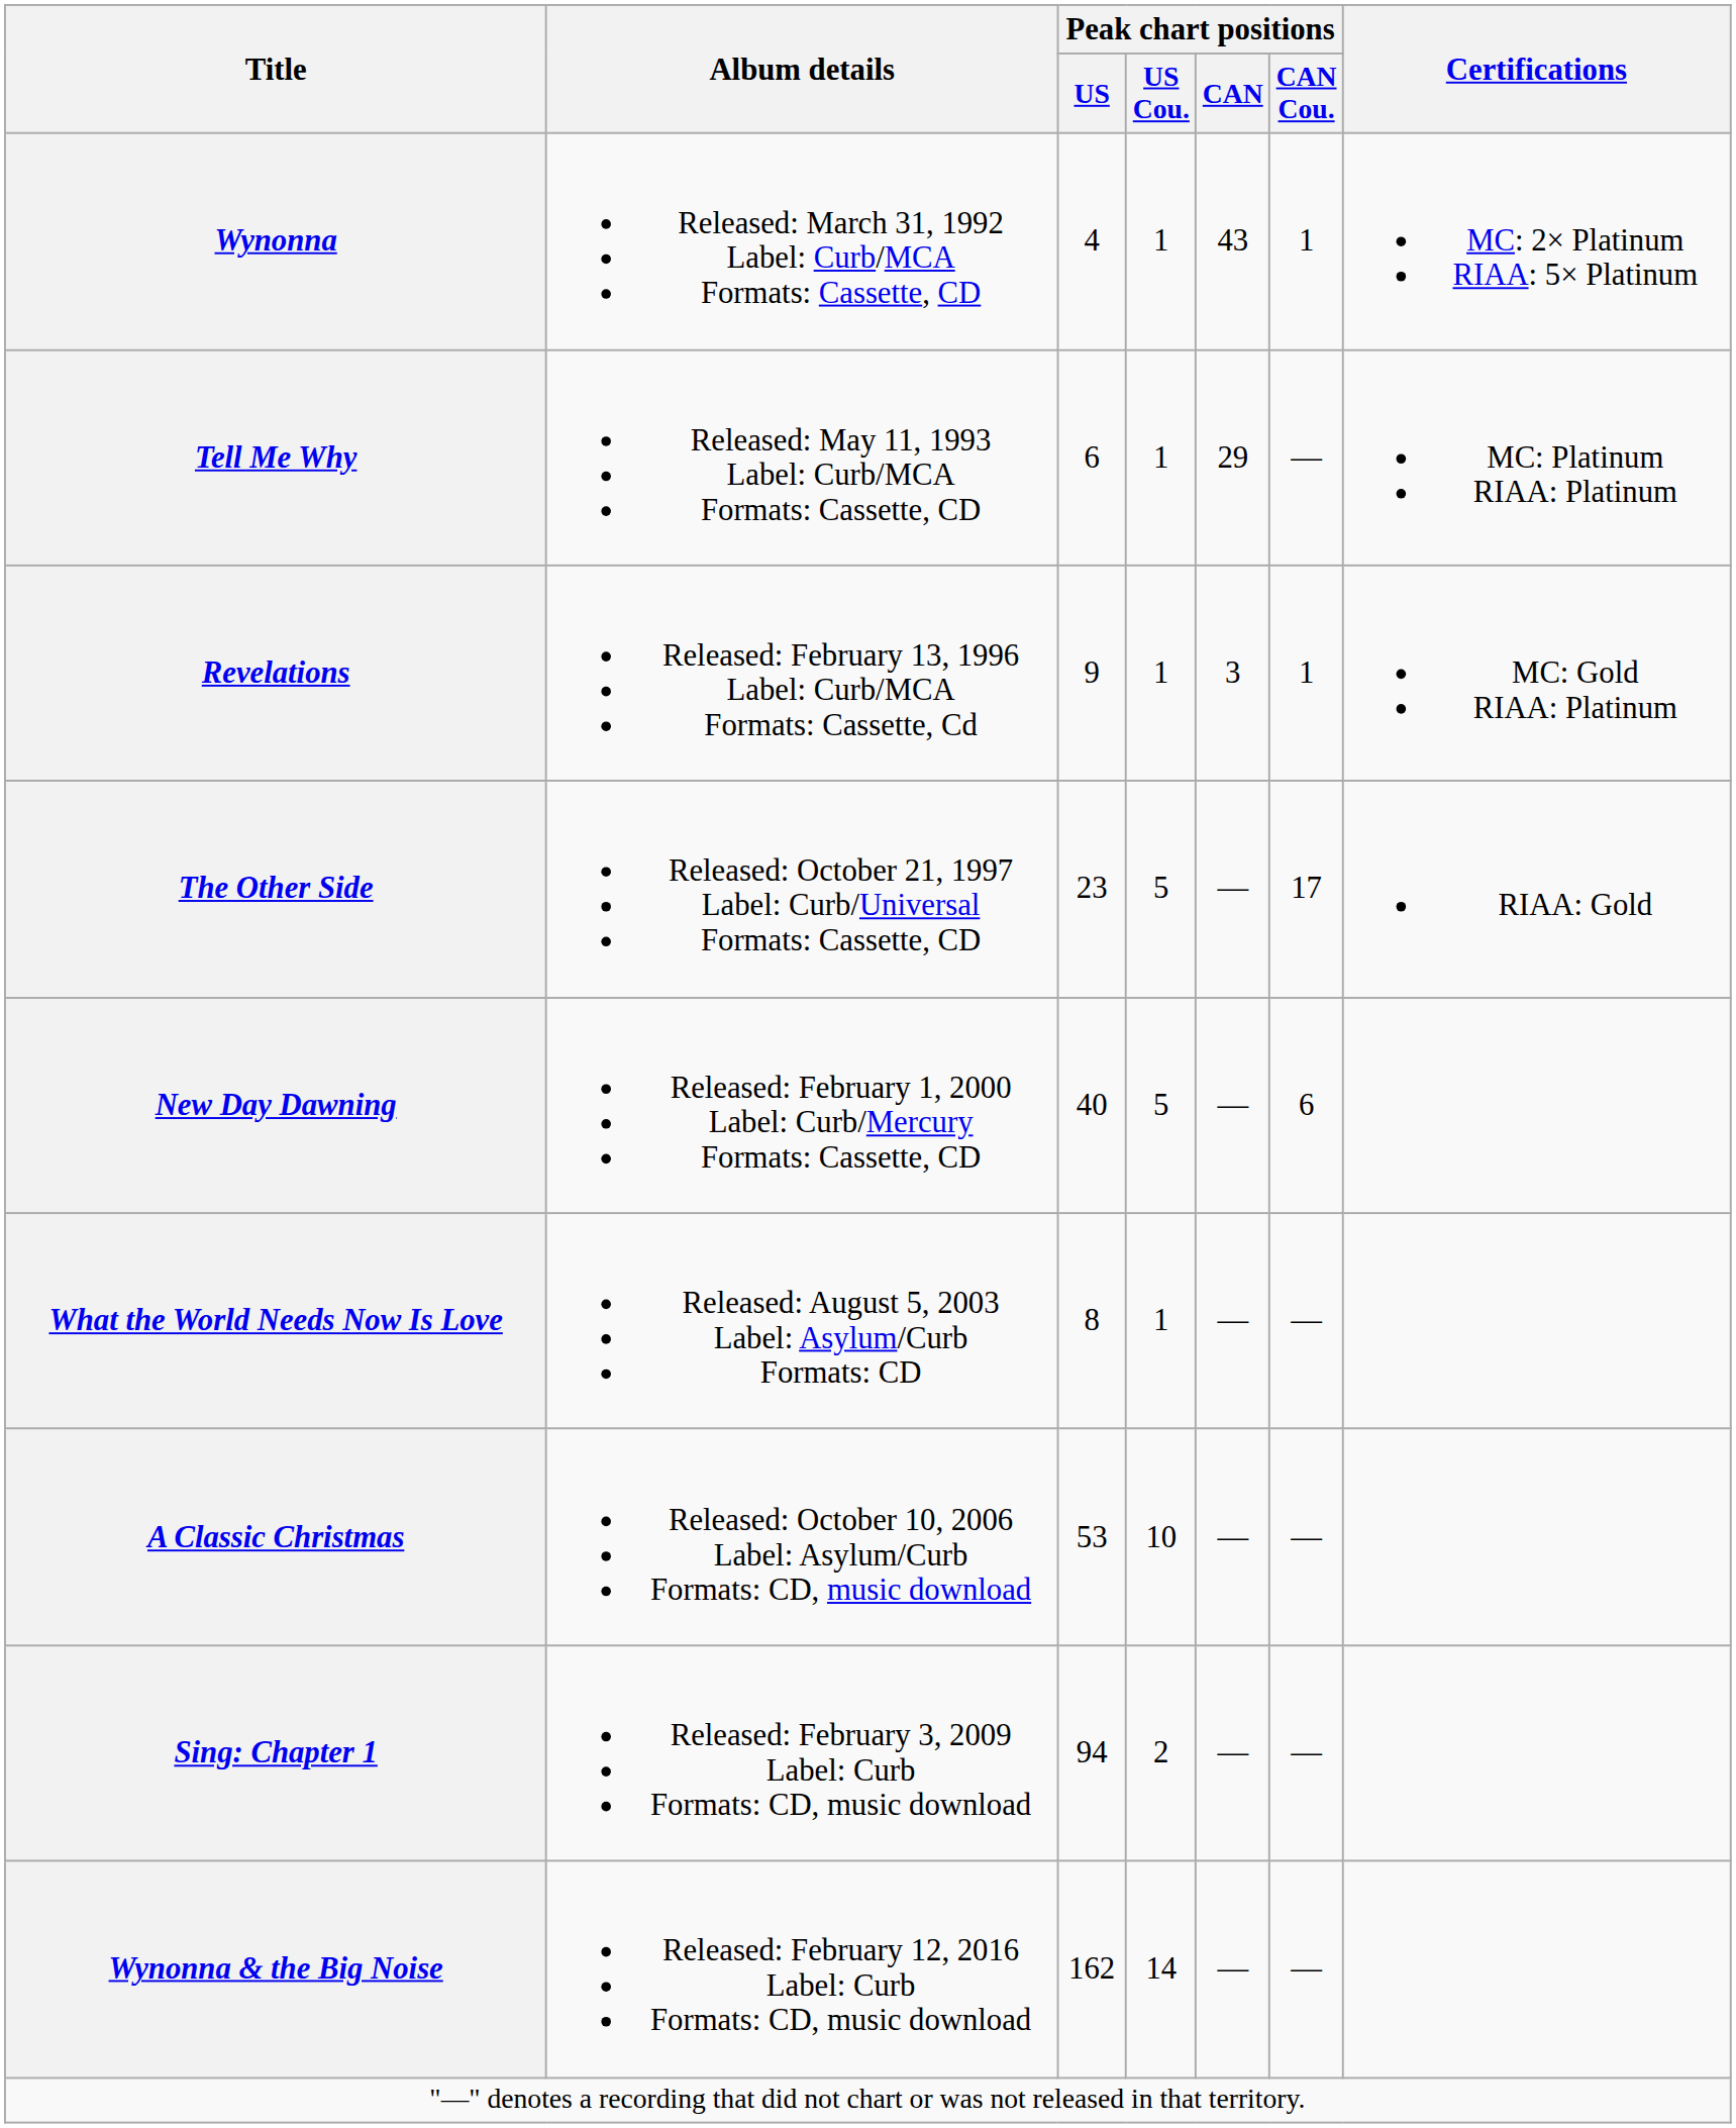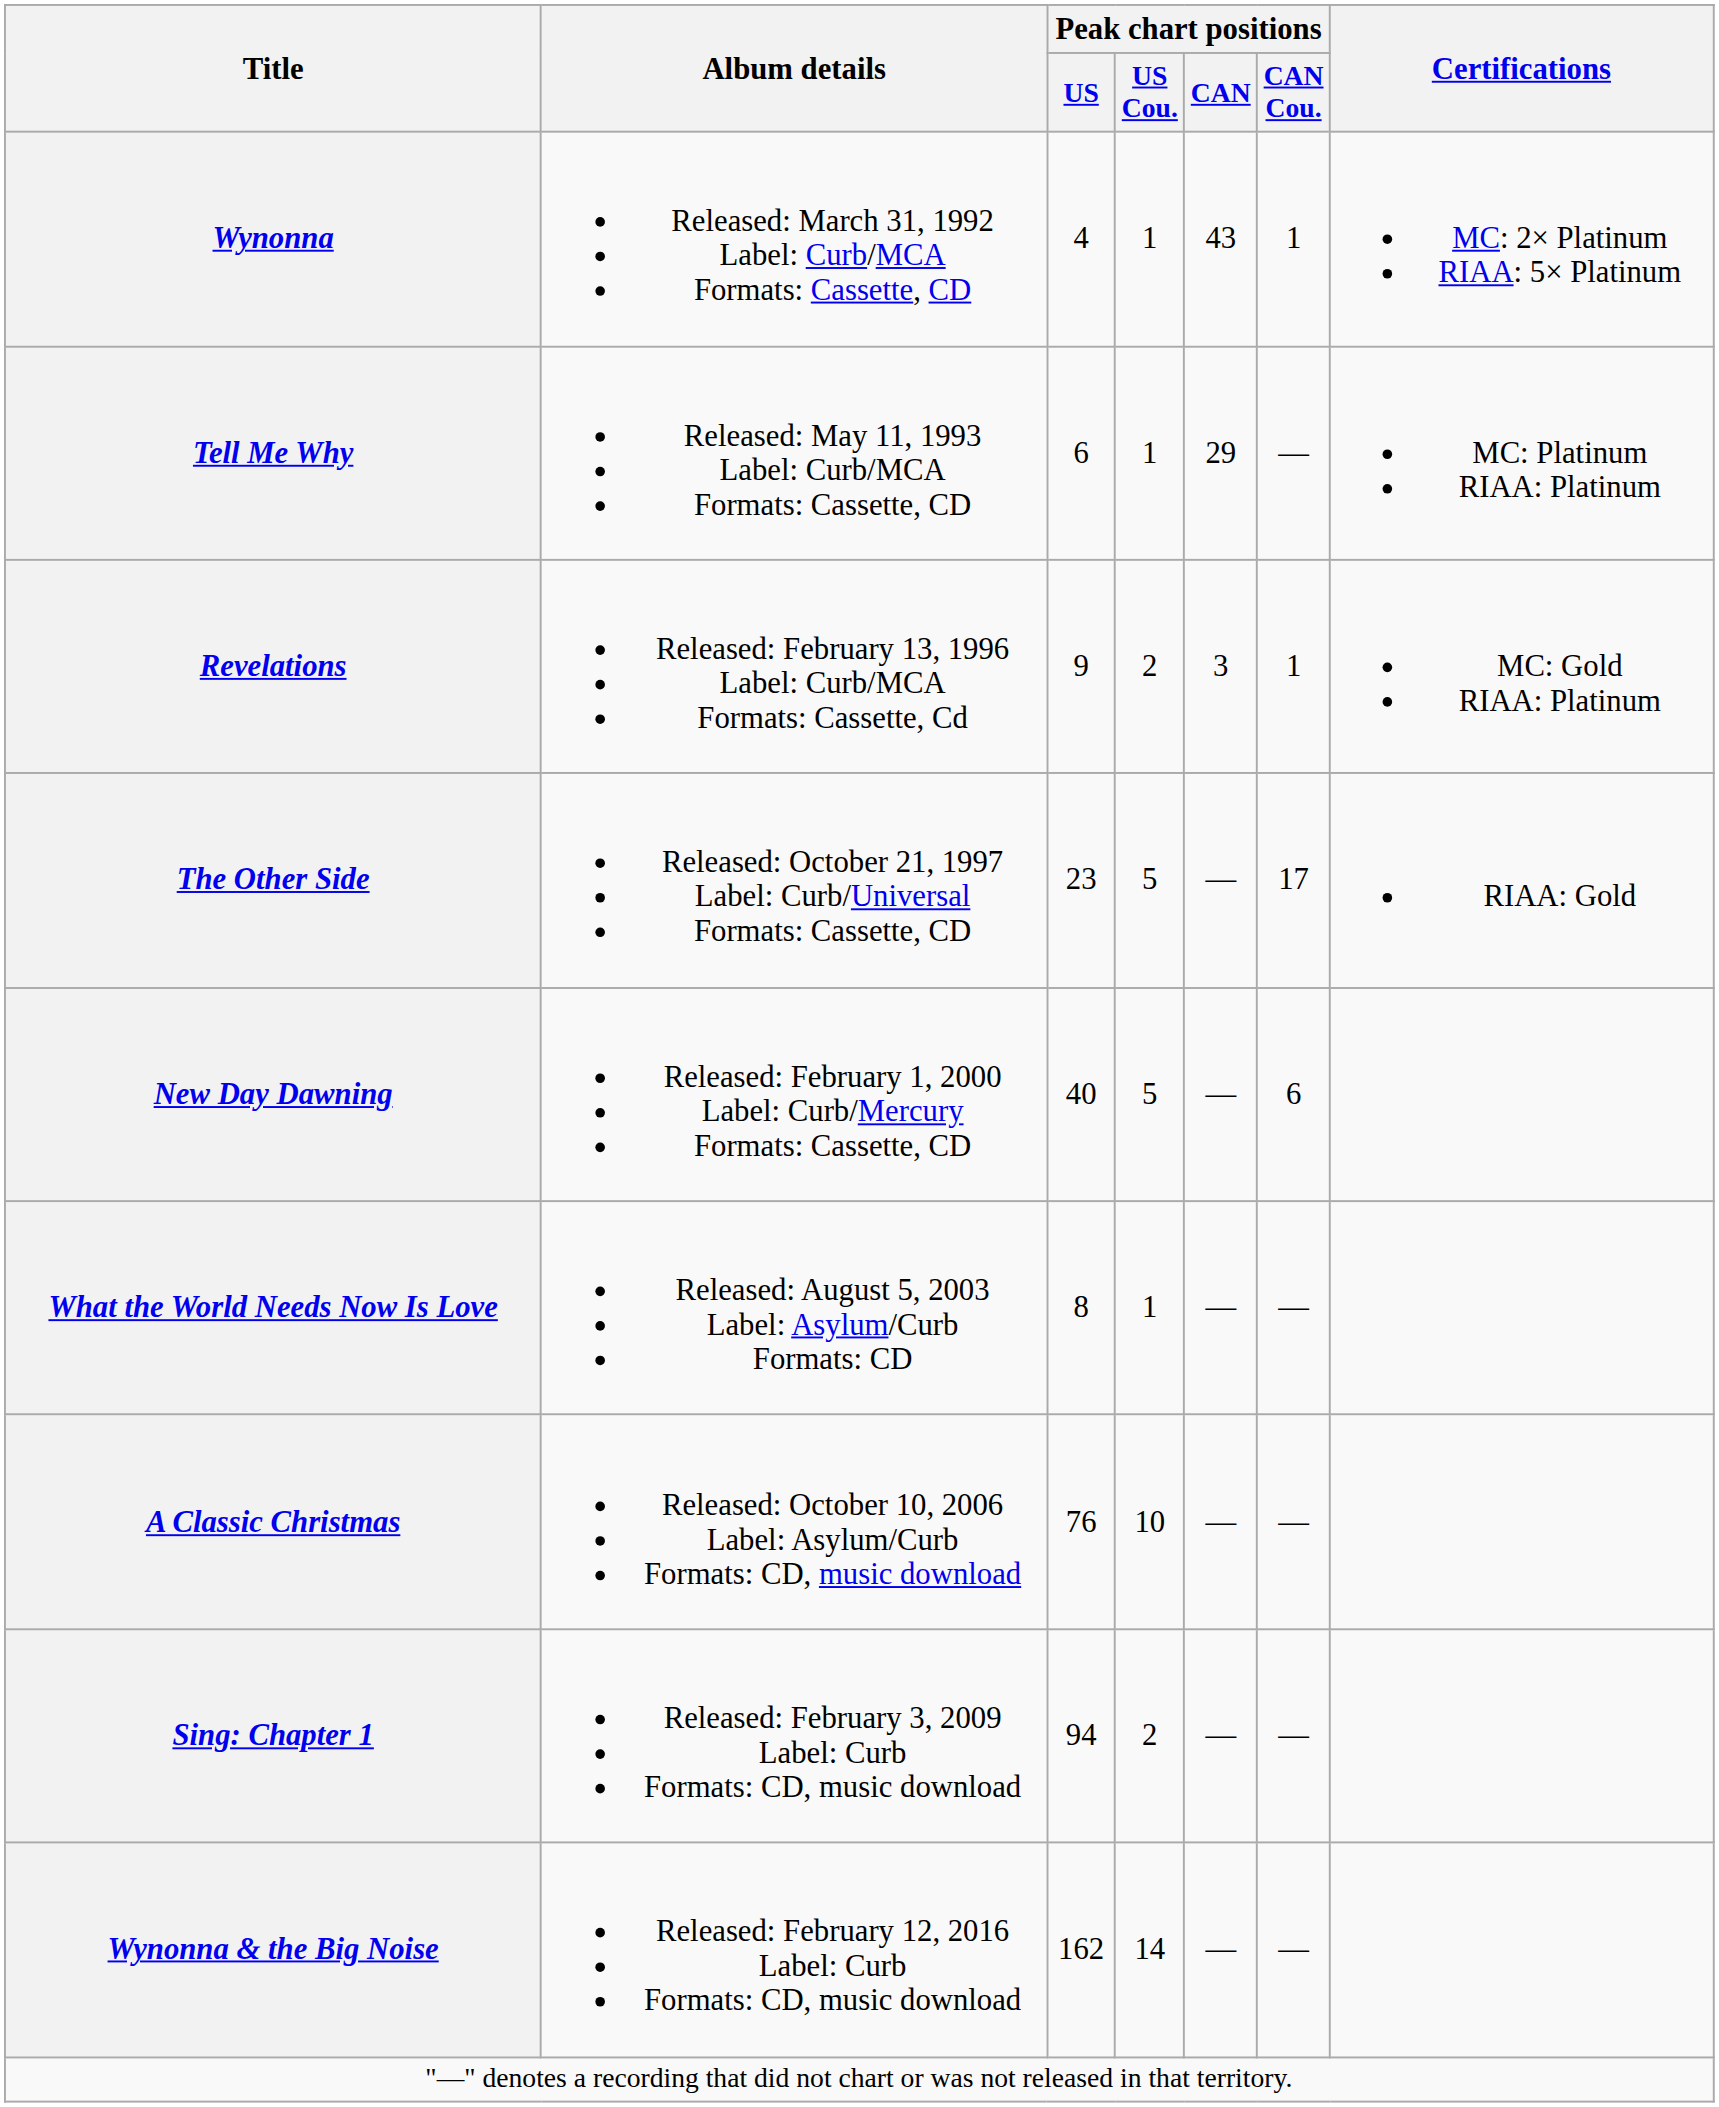Revelations | Peak chart positions / US Cou.: 1 -> 2
A Classic Christmas | Peak chart positions / US: 53 -> 76
